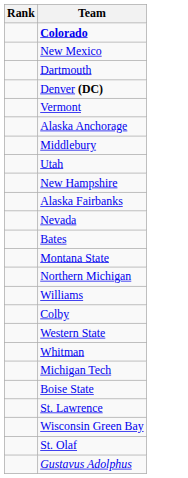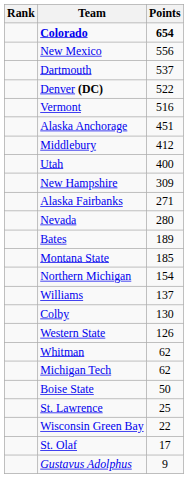+ column: Points | 654 | 556 | 537 | 522 | 516 | 451 | 412 | 400 | 309 | 271 | 280 | 189 | 185 | 154 | 137 | 130 | 126 | 62 | 62 | 50 | 25 | 22 | 17 | 9
